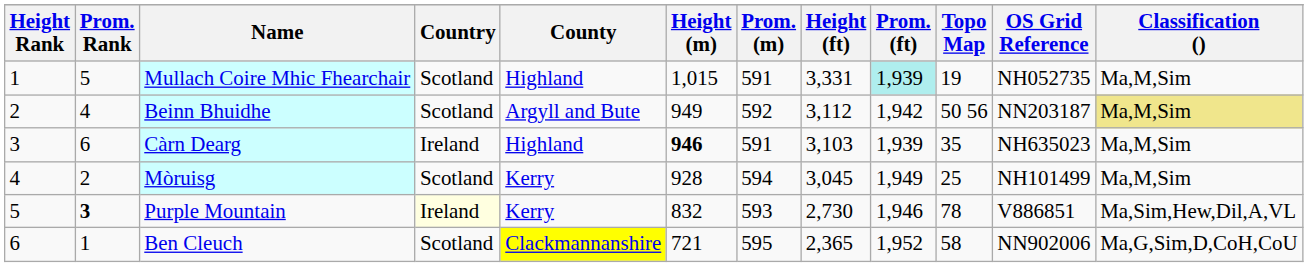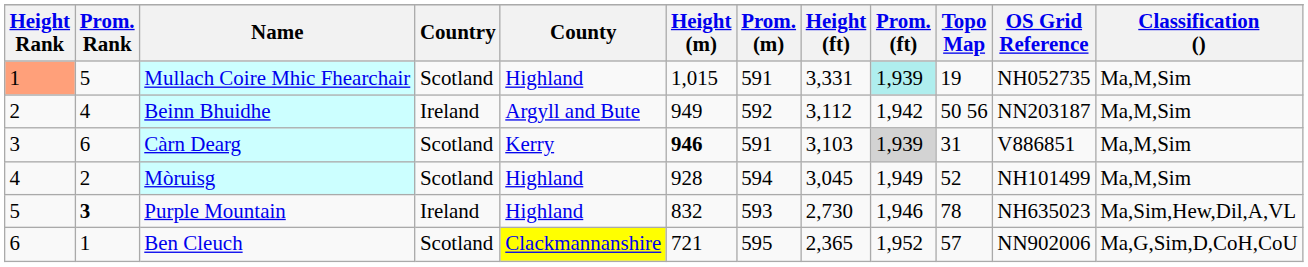Mullach Coire Mhic Fhearchair | Height Rank: no background -> lightsalmon background
Beinn Bhuidhe | Country: Scotland -> Ireland
Beinn Bhuidhe | Classification (): khaki background -> no background
Càrn Dearg | Country: Ireland -> Scotland
Càrn Dearg | County: Highland -> Kerry
Càrn Dearg | Prom. (ft): no background -> lightgrey background
Càrn Dearg | Topo Map: 35 -> 31
Càrn Dearg | OS Grid Reference: NH635023 -> V886851
Mòruisg | County: Kerry -> Highland
Mòruisg | Topo Map: 25 -> 52
Purple Mountain | Country: lightyellow background -> no background
Purple Mountain | County: Kerry -> Highland
Purple Mountain | OS Grid Reference: V886851 -> NH635023
Ben Cleuch | Topo Map: 58 -> 57
